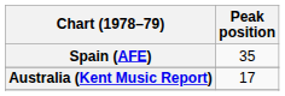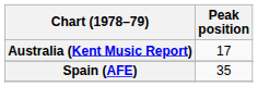rows swapped: Australia (Kent Music Report) <-> Spain (AFE)
